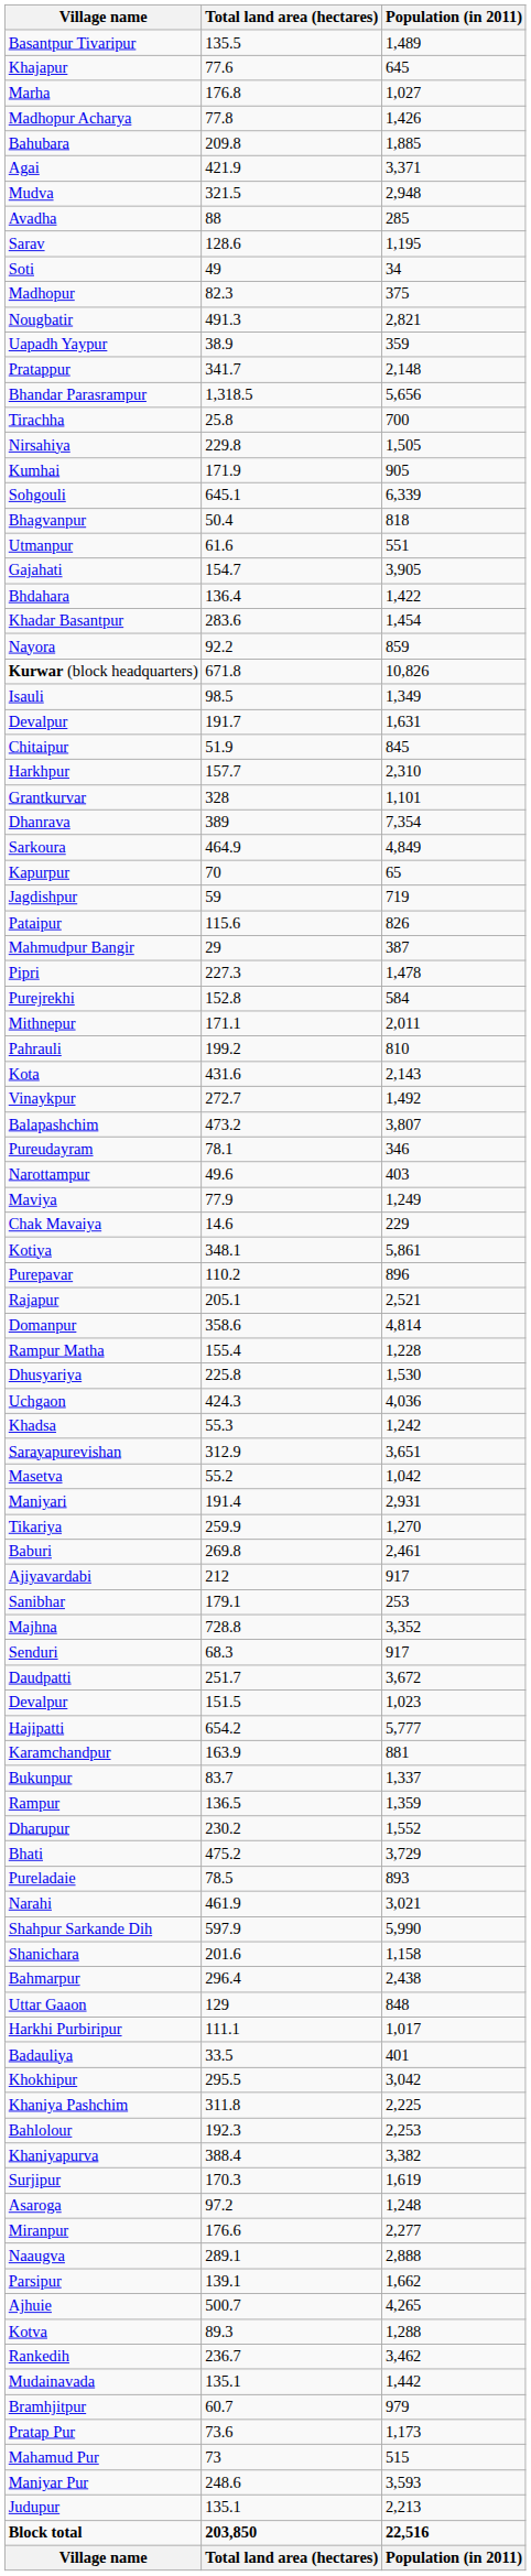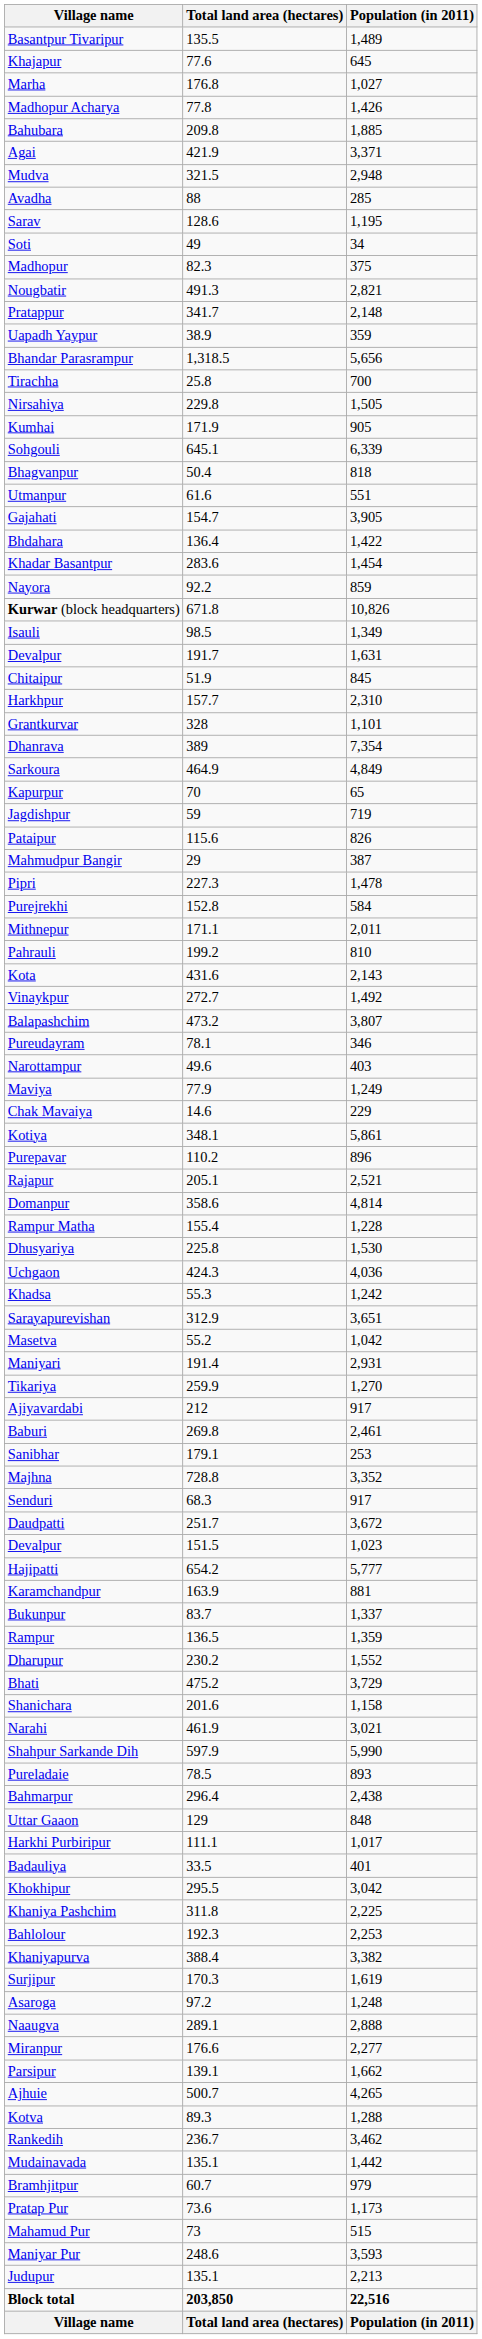rows swapped: Uapadh Yaypur <-> Pratappur
rows swapped: Baburi <-> Ajiyavardabi
rows swapped: Shanichara <-> Pureladaie
rows swapped: Naaugva <-> Miranpur
